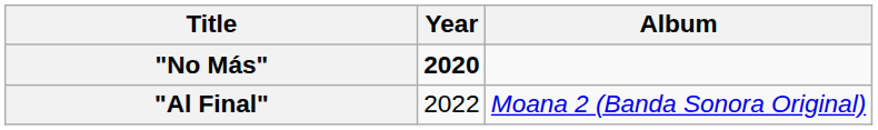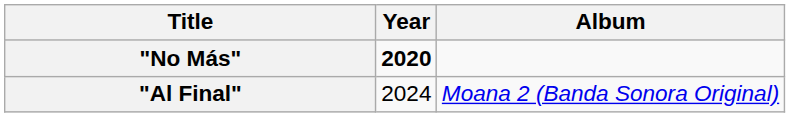"Al Final" | Year: 2022 -> 2024
